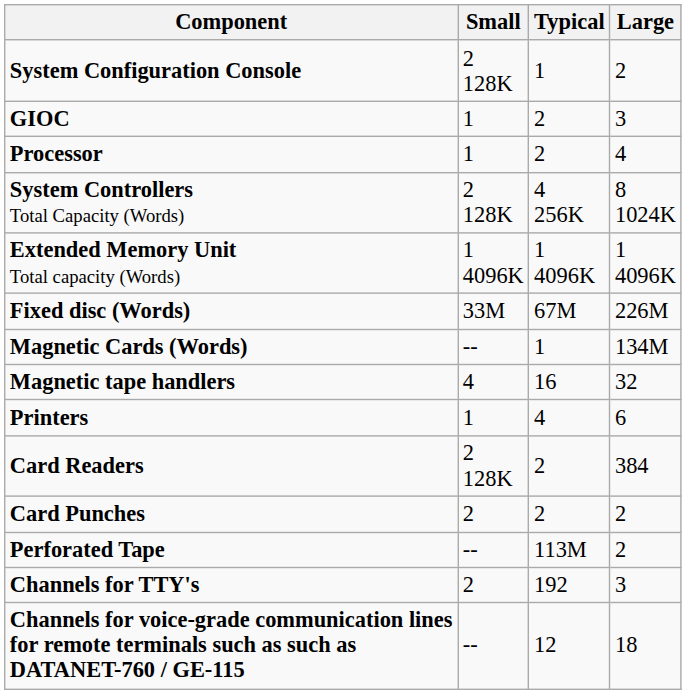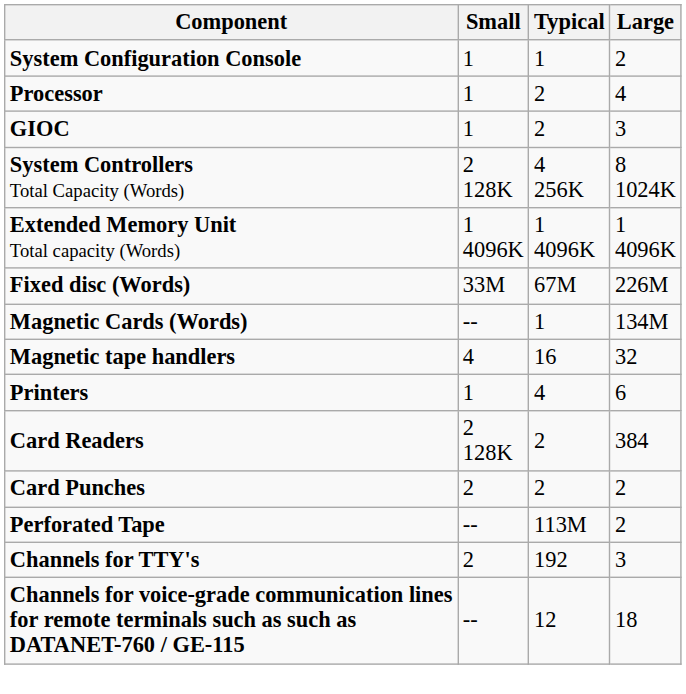System Configuration Console | Small: 2 128K -> 1
rows swapped: Processor <-> GIOC
